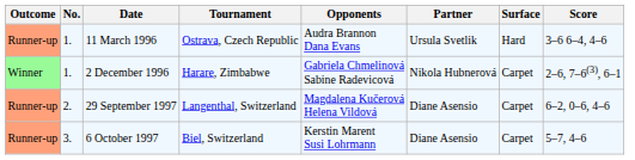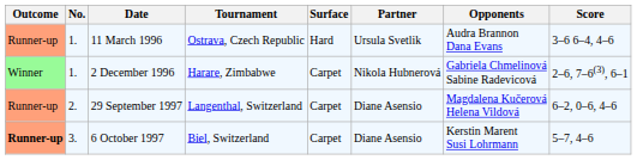columns swapped: Surface <-> Opponents
6 October 1997 | Outcome: normal -> bold
